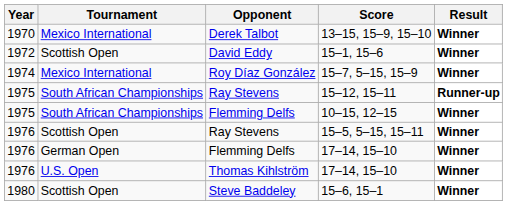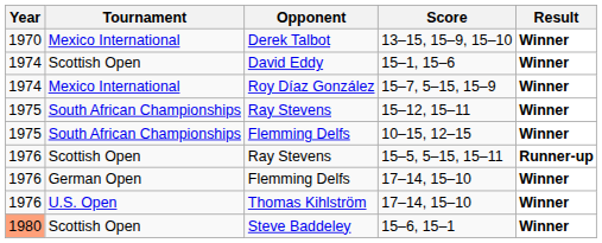15–1, 15–6 | Year: 1972 -> 1974
15–12, 15–11 | Result: Runner-up -> Winner
15–5, 5–15, 15–11 | Result: Winner -> Runner-up
15–6, 15–1 | Year: no background -> lightsalmon background
